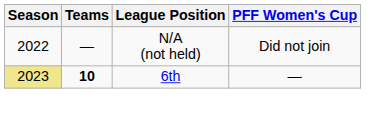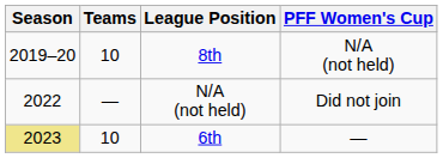+ row: 2019–20 | 10 | 8th | N/A (not held)
6th | Teams: bold -> normal
